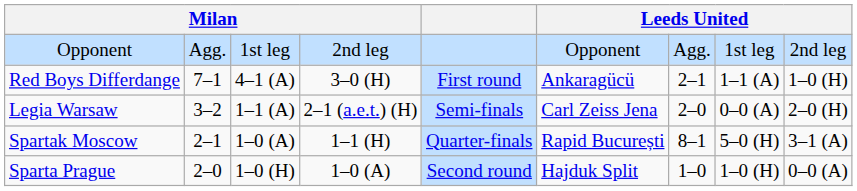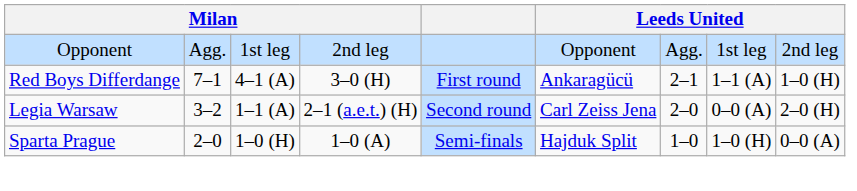Legia Warsaw | column 5: Semi-finals -> Second round
- row: Spartak Moscow | 2–1 | 1–0 (A) | 1–1 (H) | Quarter-finals | Rapid București | 8–1 | 5–0 (H) | 3–1 (A)
Sparta Prague | column 5: Second round -> Semi-finals
